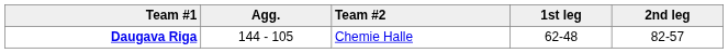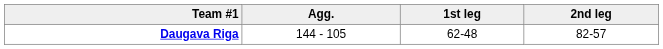- column: Team #2 | Chemie Halle
